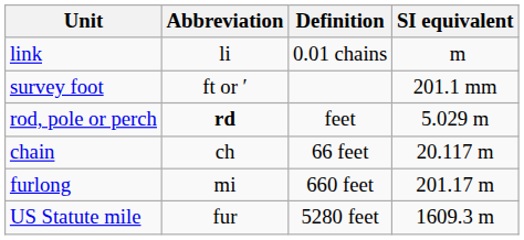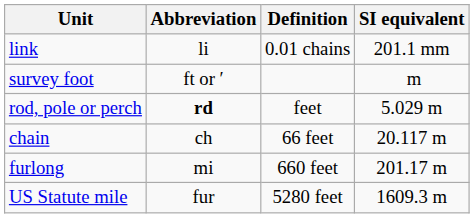link | SI equivalent: m -> 201.1 mm
survey foot | SI equivalent: 201.1 mm -> m
